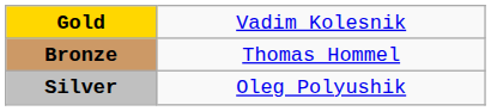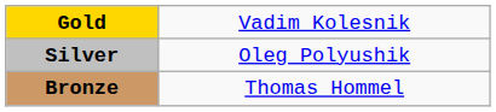rows swapped: Silver <-> Bronze
